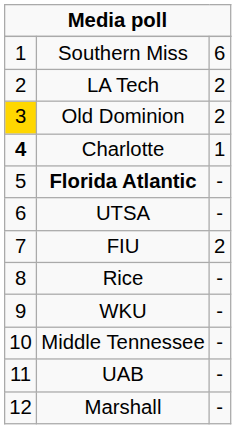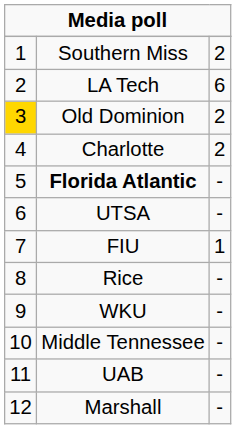Southern Miss | column 3: 6 -> 2
LA Tech | column 3: 2 -> 6
Charlotte | column 1: bold -> normal
Charlotte | column 3: 1 -> 2
FIU | column 3: 2 -> 1
